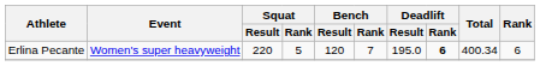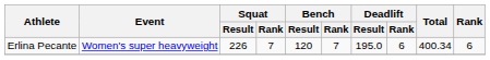Erlina Pecante | Squat / Result: 220 -> 226
Erlina Pecante | Squat / Rank: 5 -> 7
Erlina Pecante | Deadlift / Rank: bold -> normal
